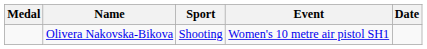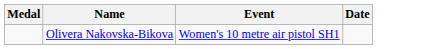- column: Sport | Shooting
